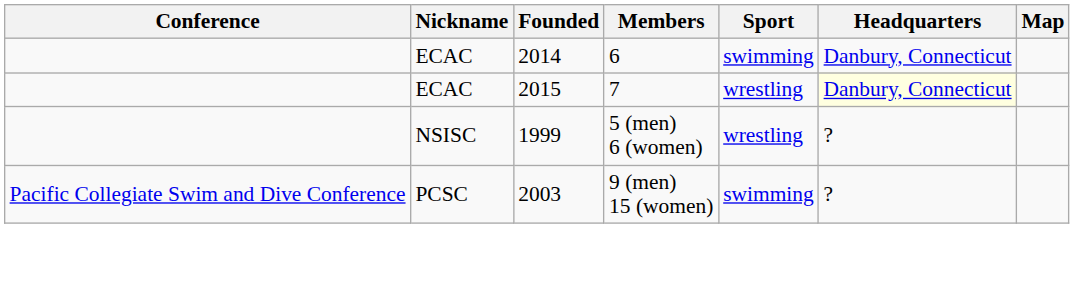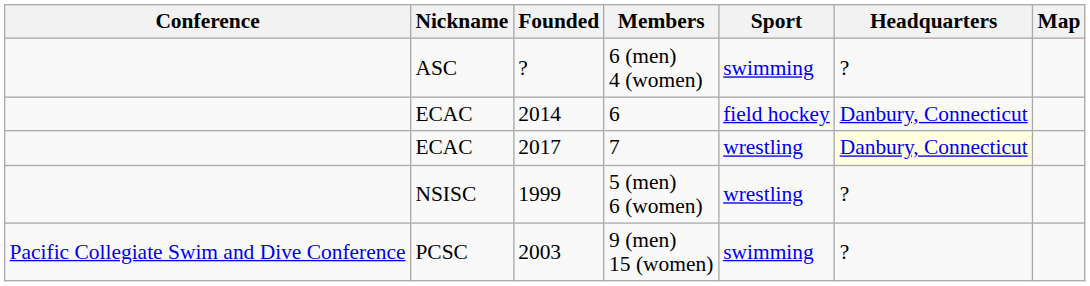+ row: ASC | ? | 6 (men) 4 (women) | swimming | ?
6 | Sport: swimming -> field hockey
7 | Founded: 2015 -> 2017
